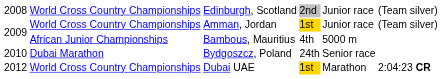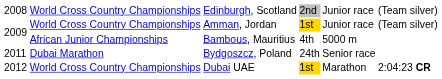Bydgoszcz, Poland | column 1: 2010 -> 2011
